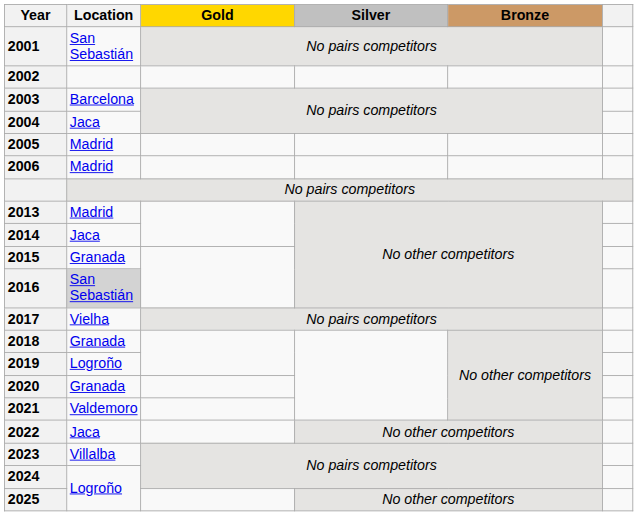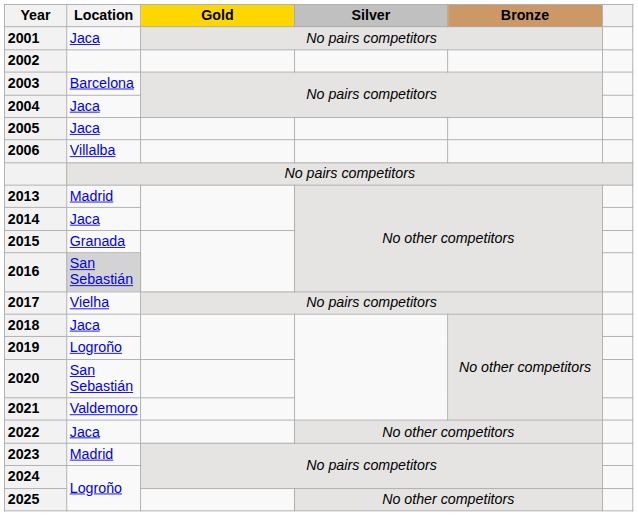2001 | Location: San Sebastián -> Jaca
2005 | Location: Madrid -> Jaca
2006 | Location: Madrid -> Villalba
2018 | Location: Granada -> Jaca
2020 | Location: Granada -> San Sebastián
2023 | Location: Villalba -> Madrid
